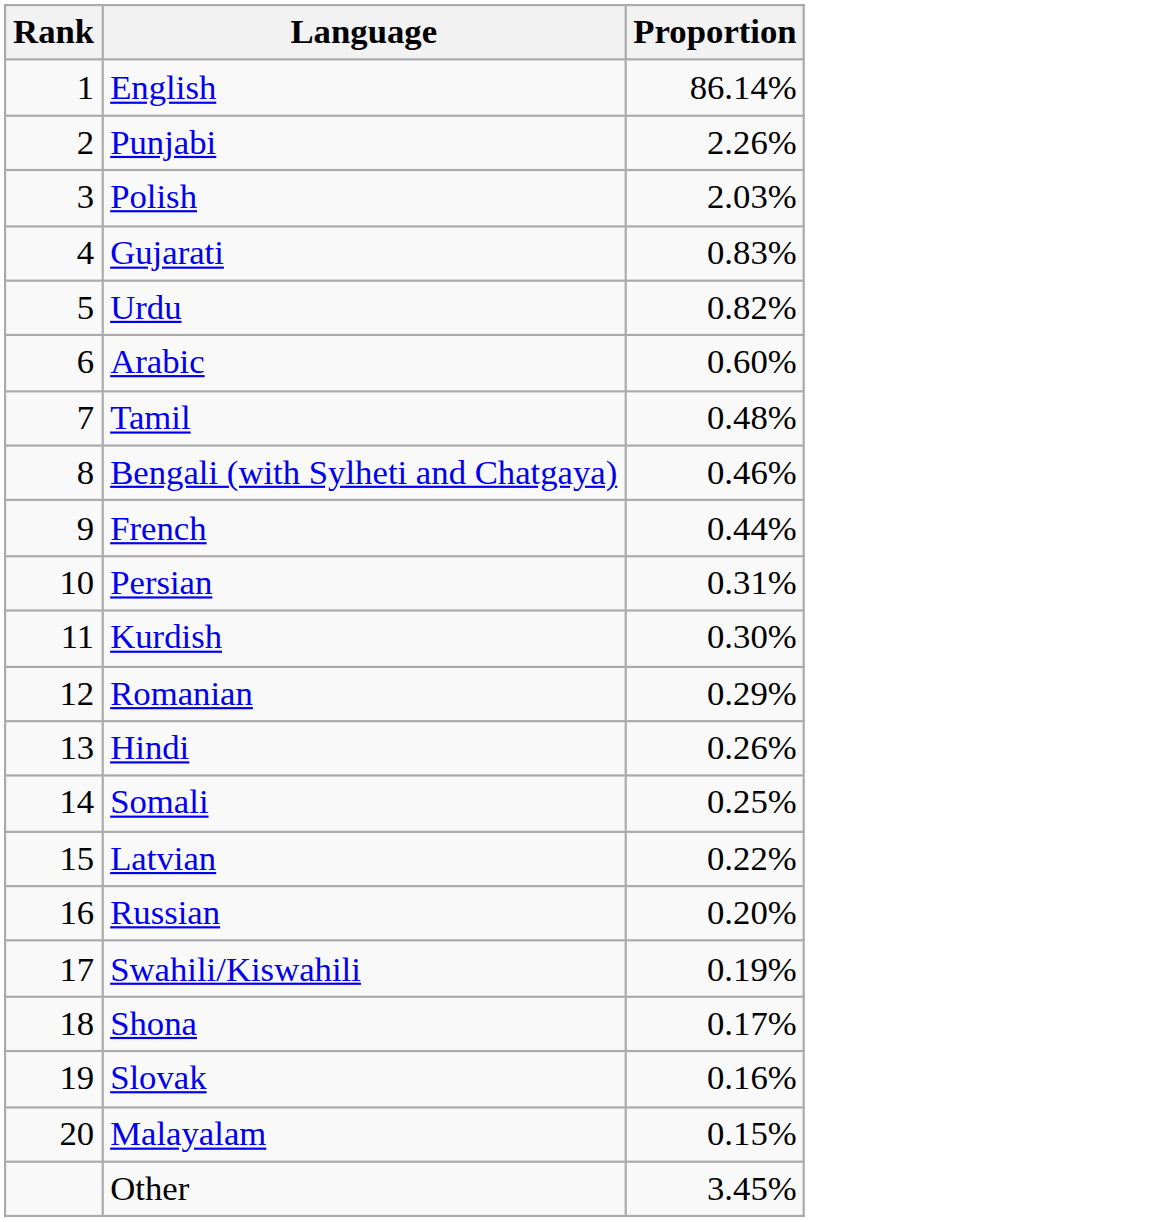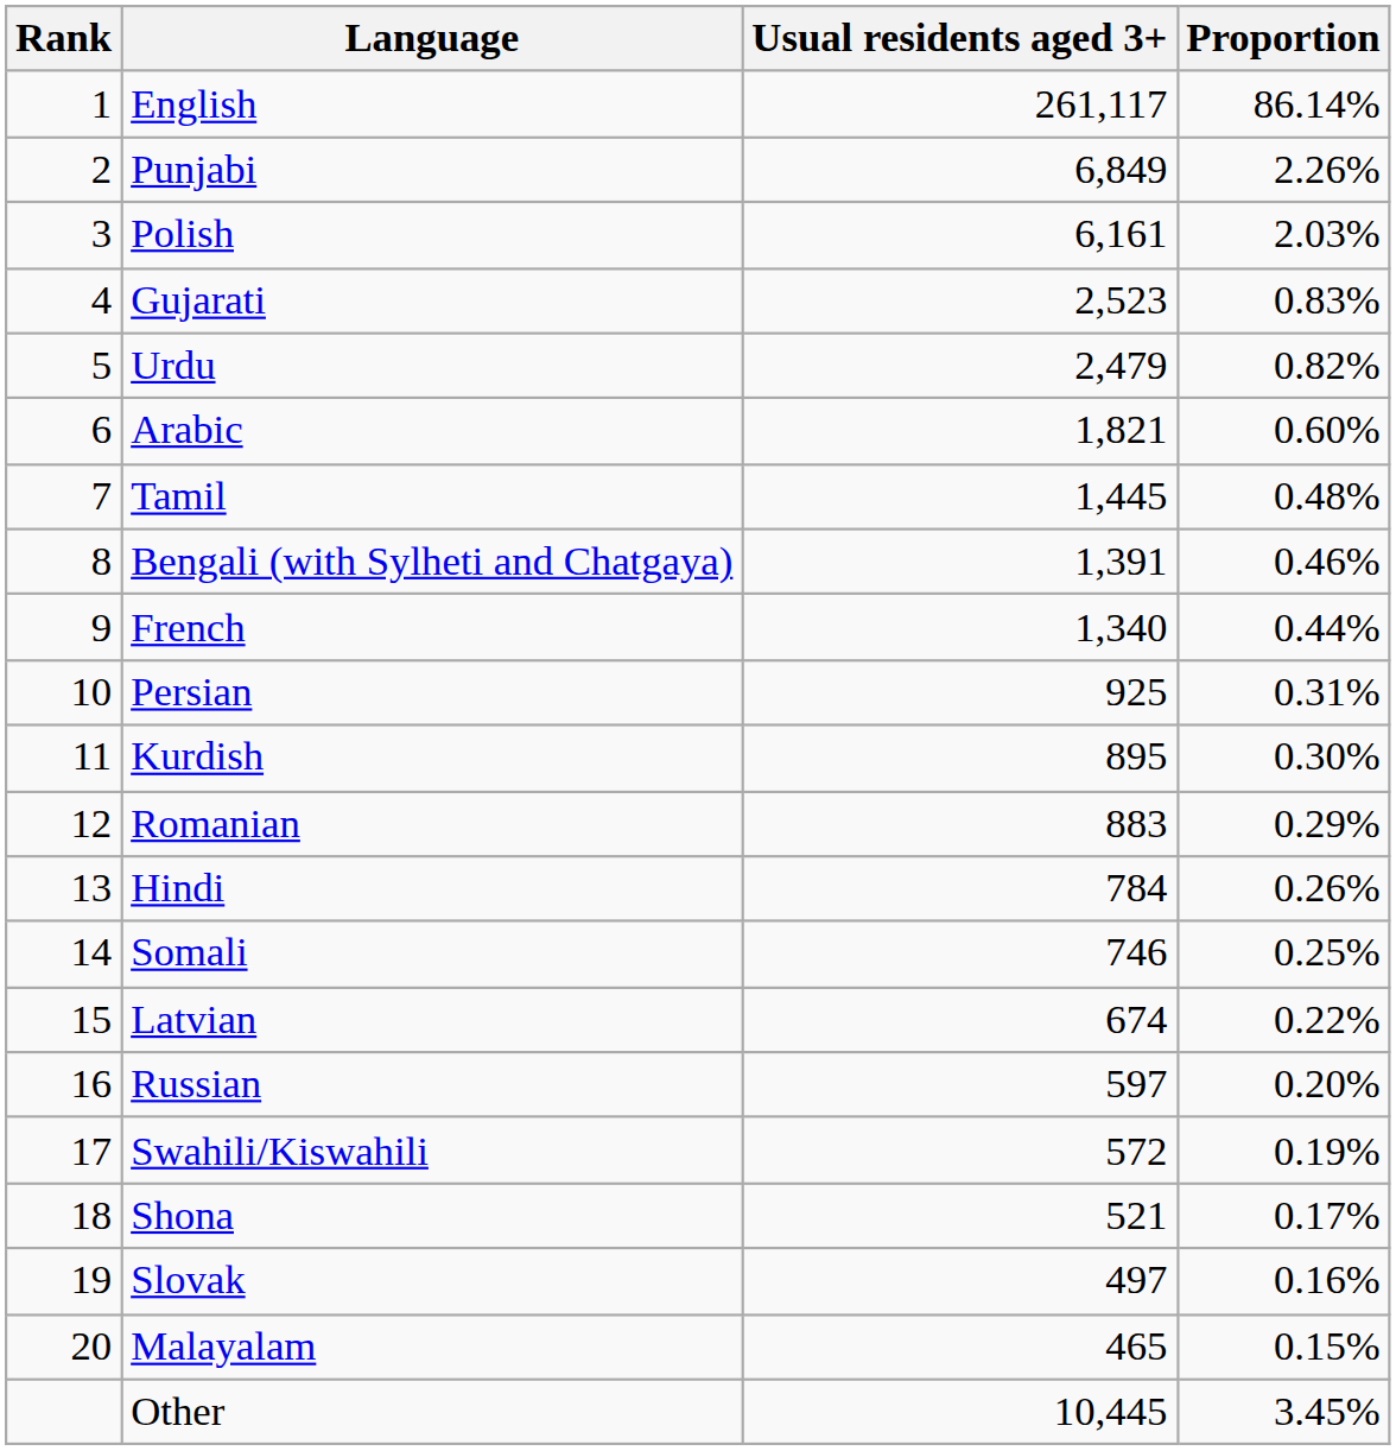+ column: Usual residents aged 3+ | 261,117 | 6,849 | 6,161 | 2,523 | 2,479 | 1,821 | 1,445 | 1,391 | 1,340 | 925 | 895 | 883 | 784 | 746 | 674 | 597 | 572 | 521 | 497 | 465 | 10,445
